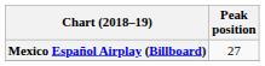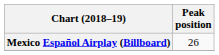Mexico Español Airplay (Billboard) | Peak position: 27 -> 26
